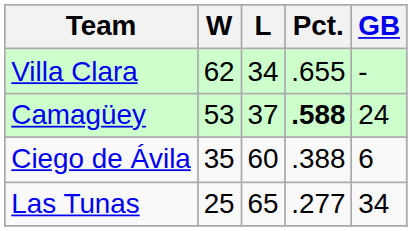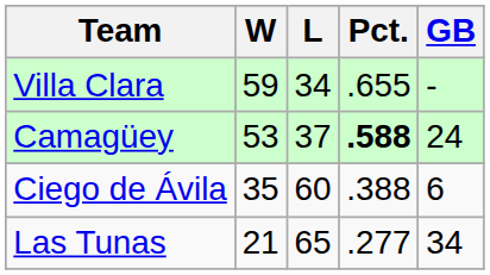Villa Clara | W: 62 -> 59
Las Tunas | W: 25 -> 21
